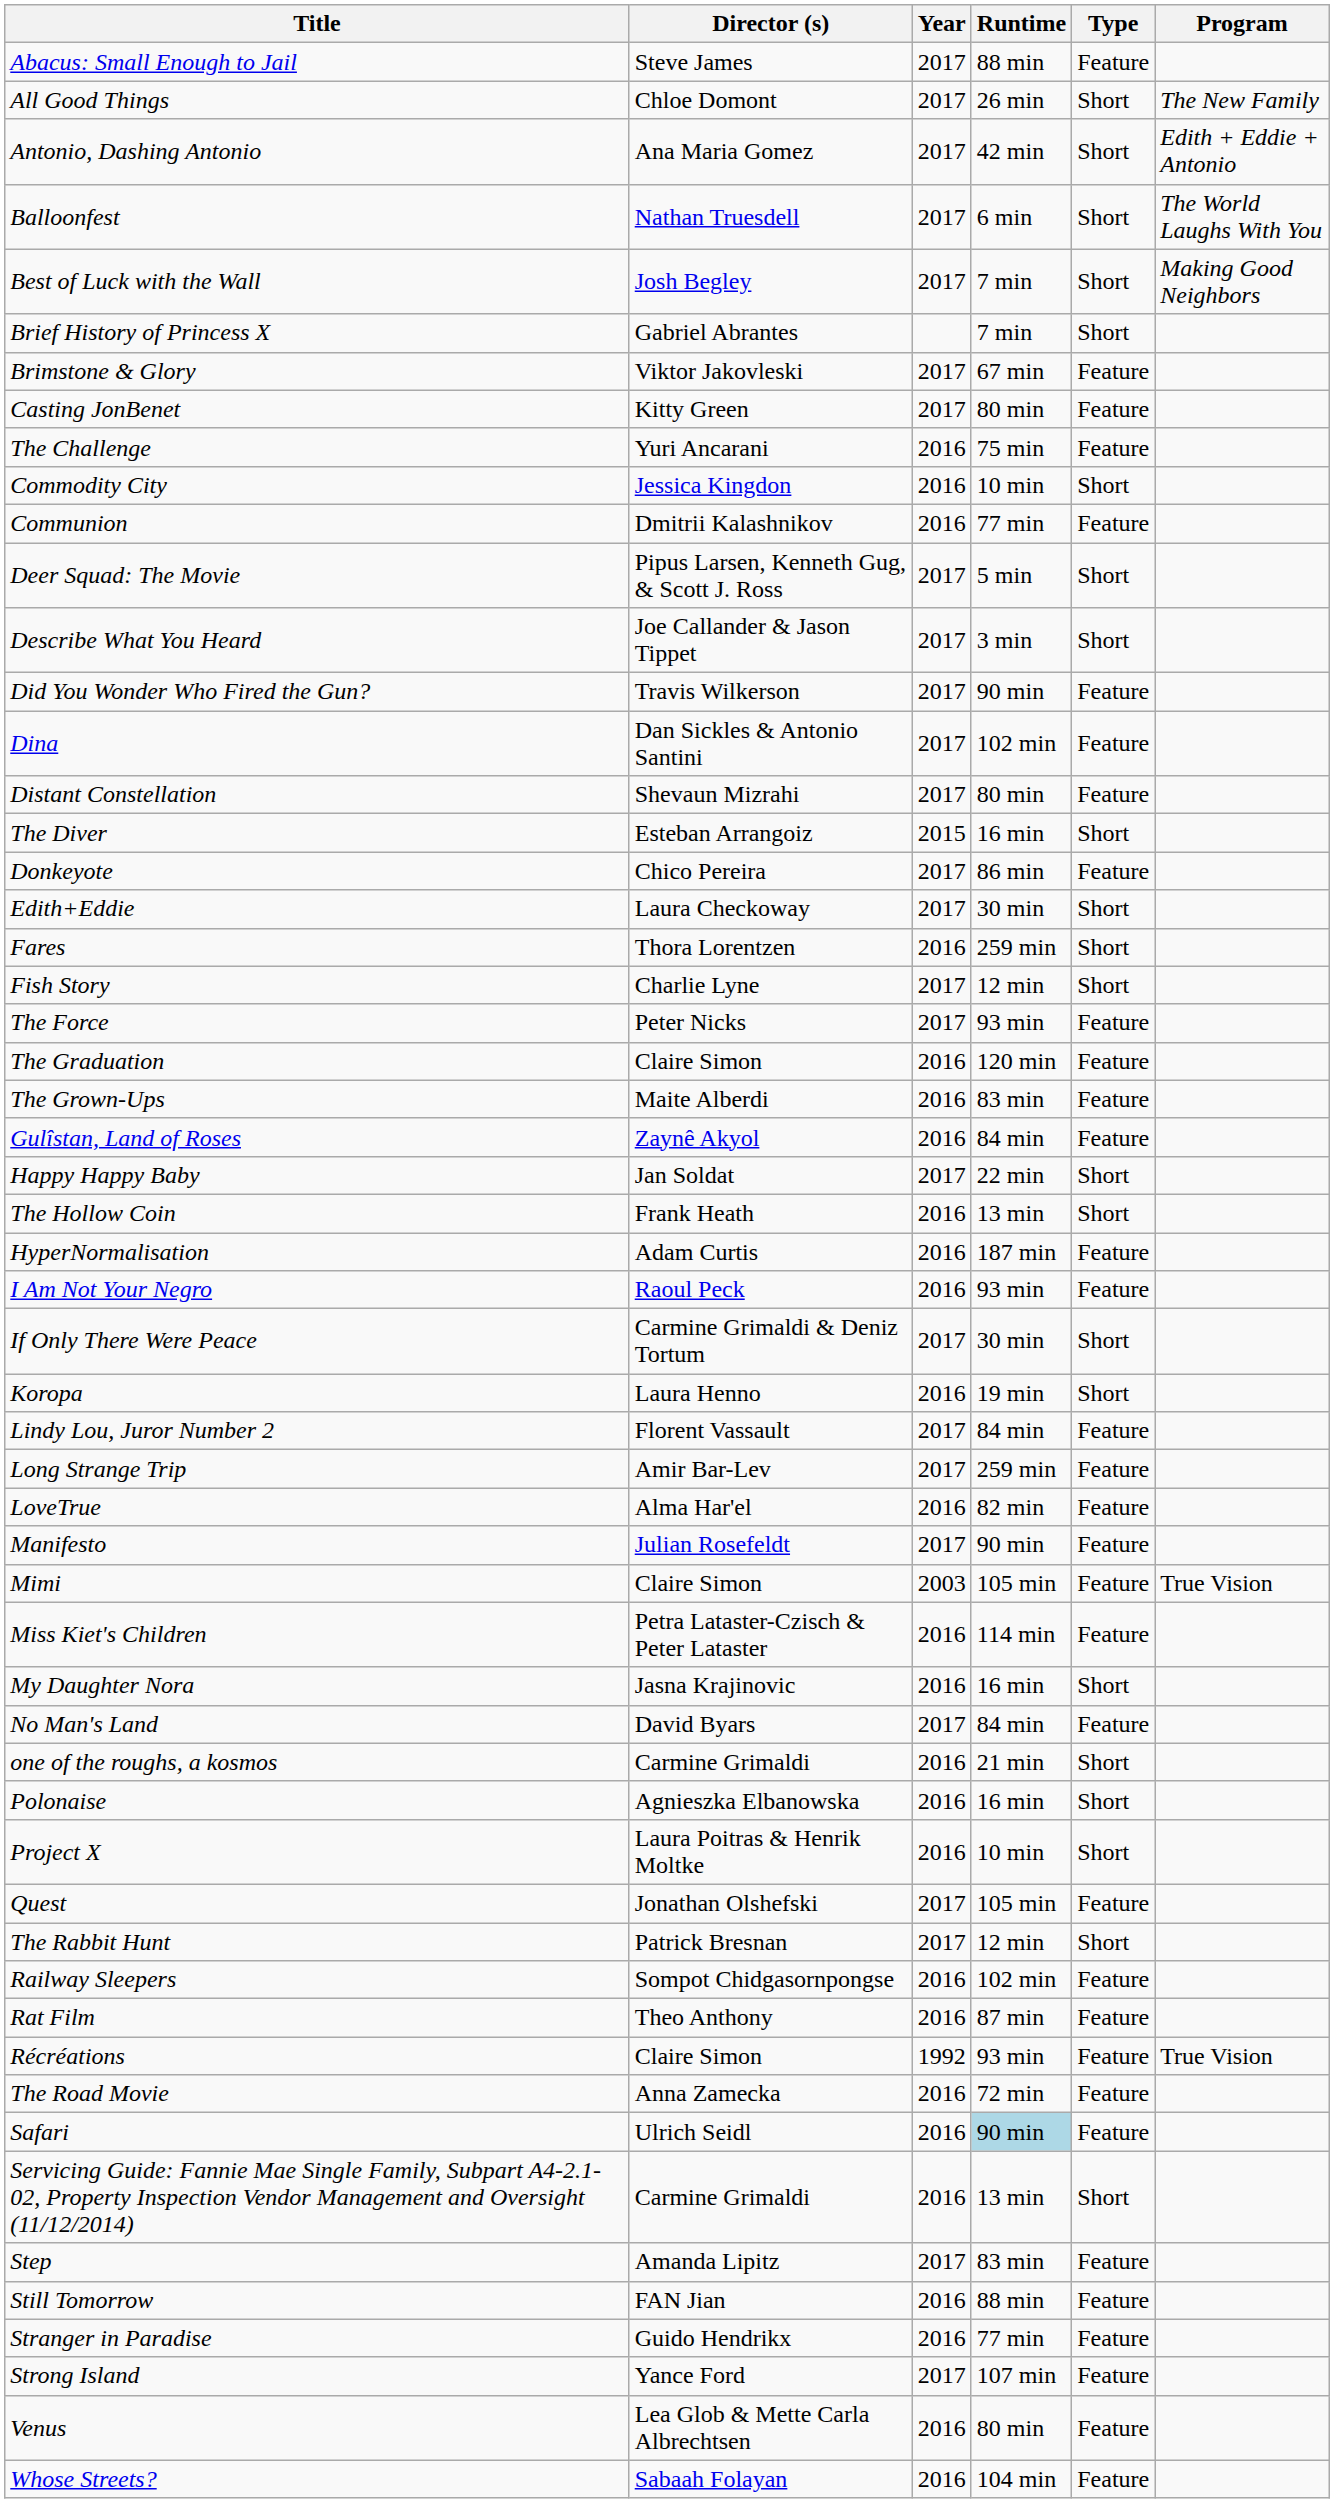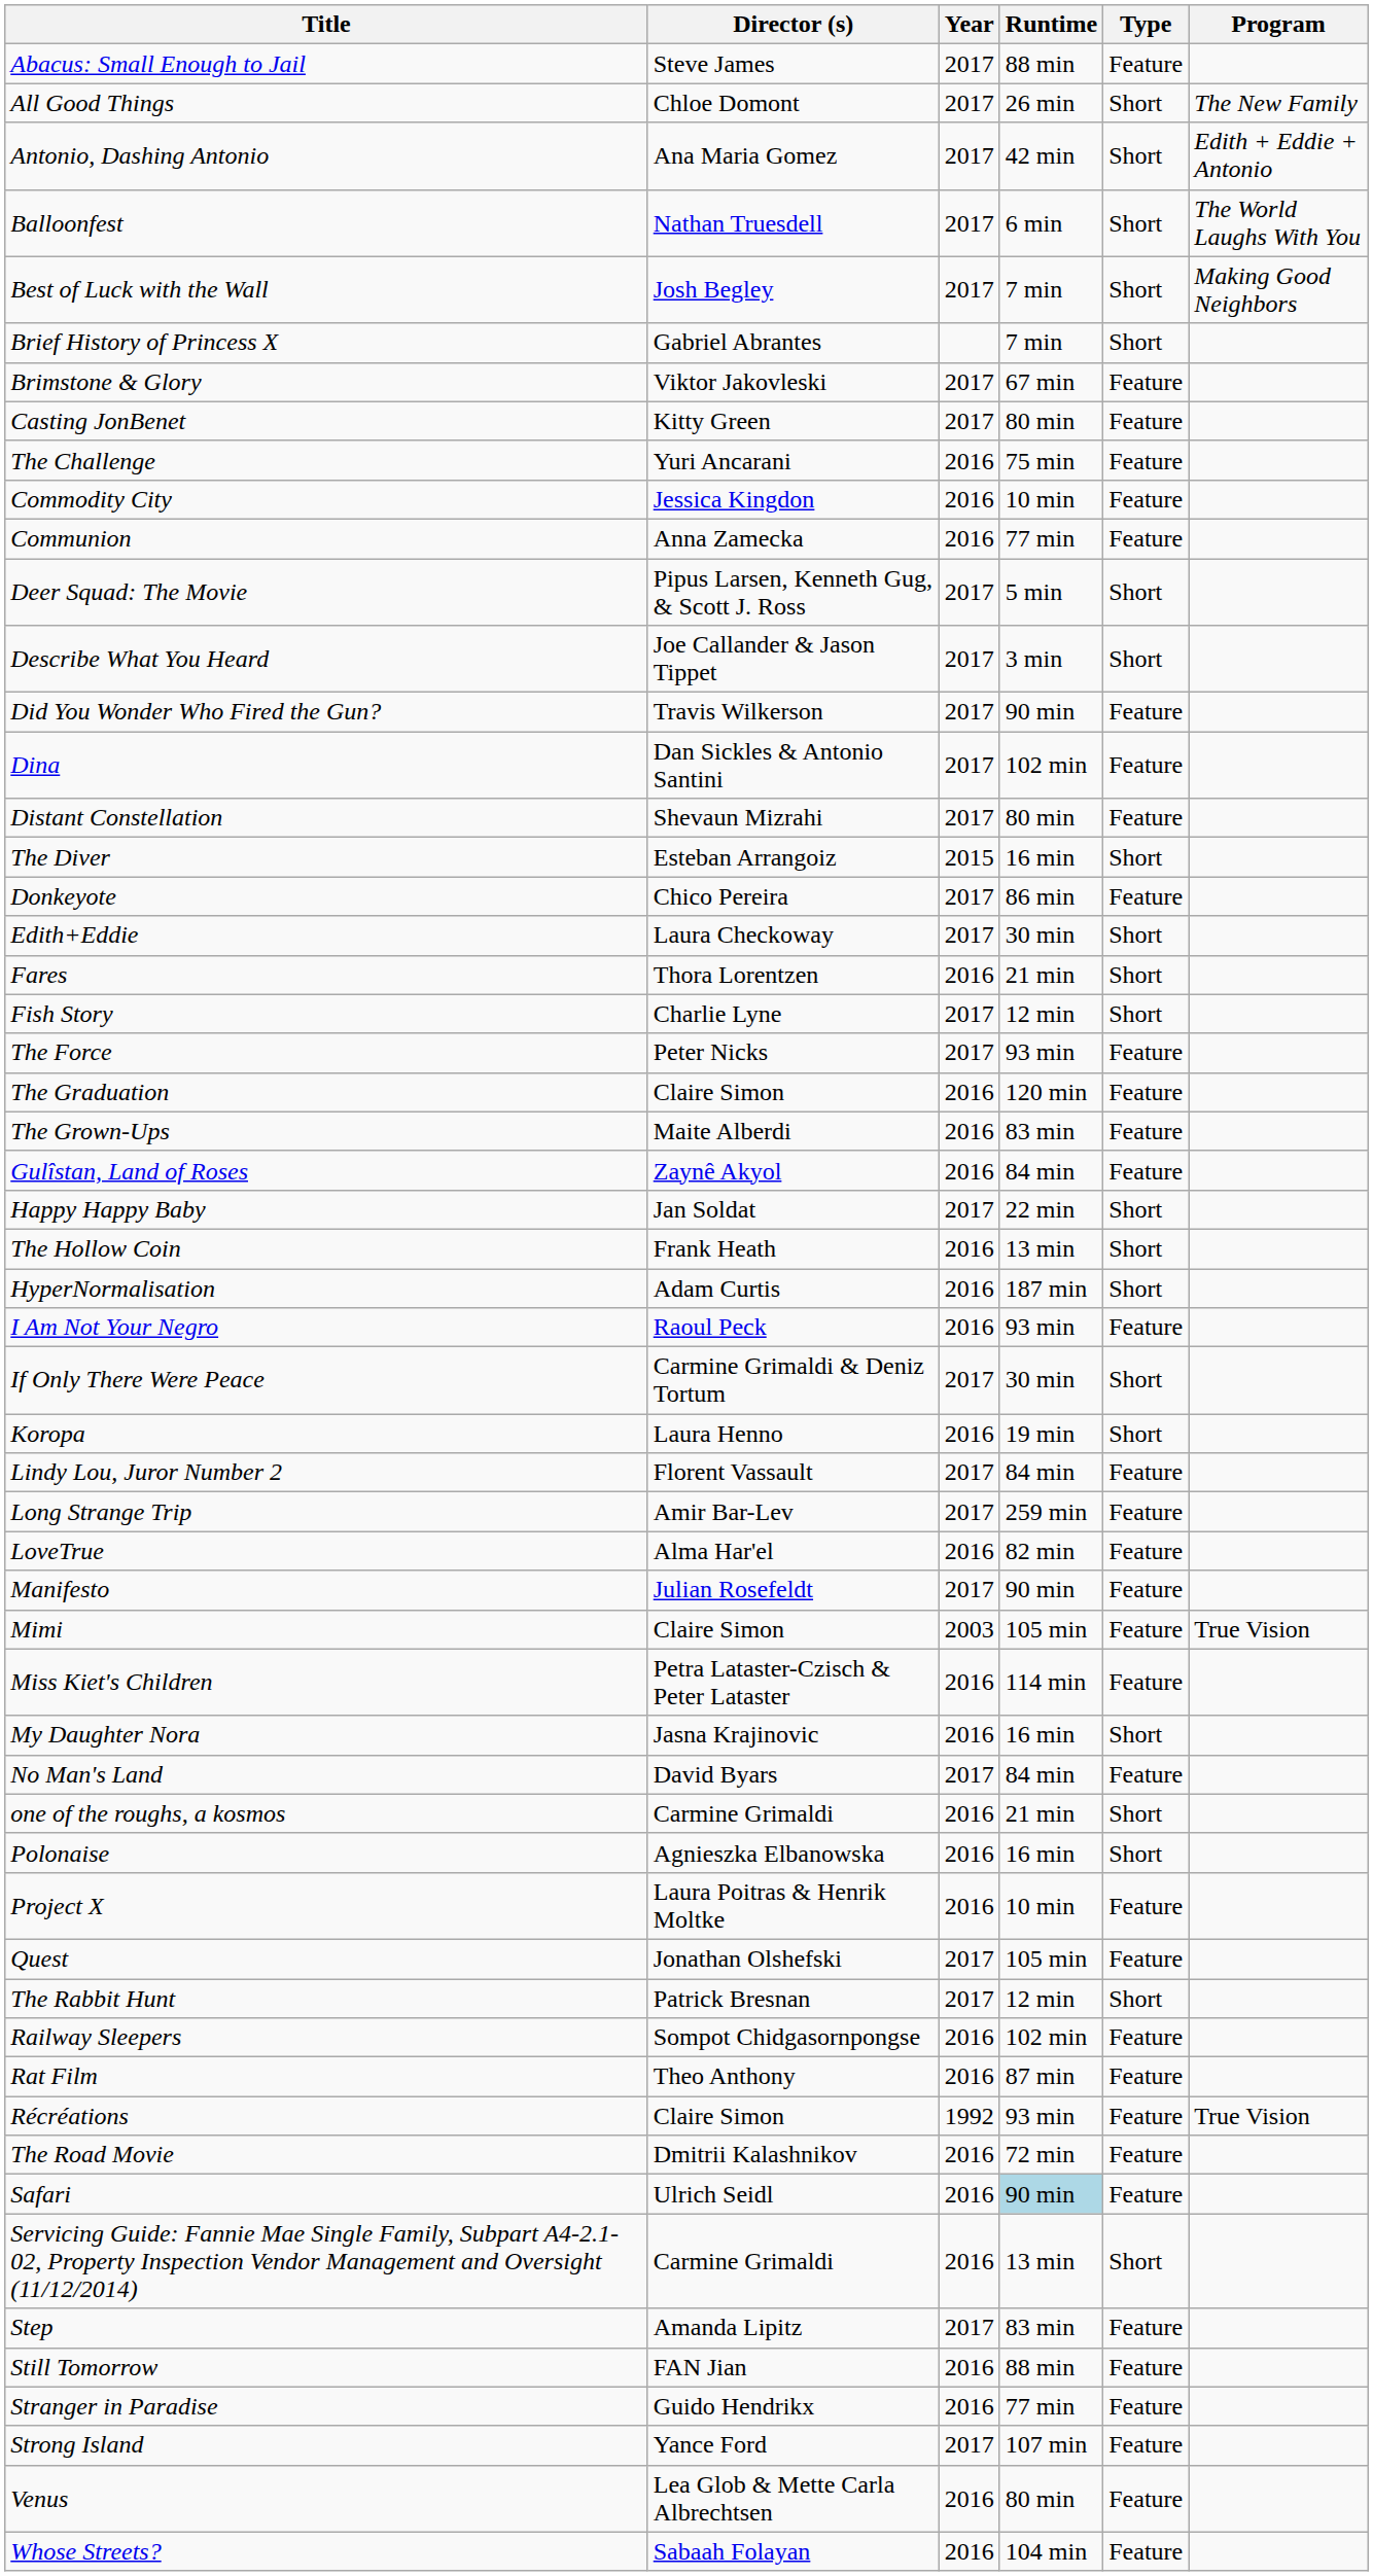Commodity City | Type: Short -> Feature
Communion | Director (s): Dmitrii Kalashnikov -> Anna Zamecka
Fares | Runtime: 259 min -> 21 min
HyperNormalisation | Type: Feature -> Short
Project X | Type: Short -> Feature
The Road Movie | Director (s): Anna Zamecka -> Dmitrii Kalashnikov
